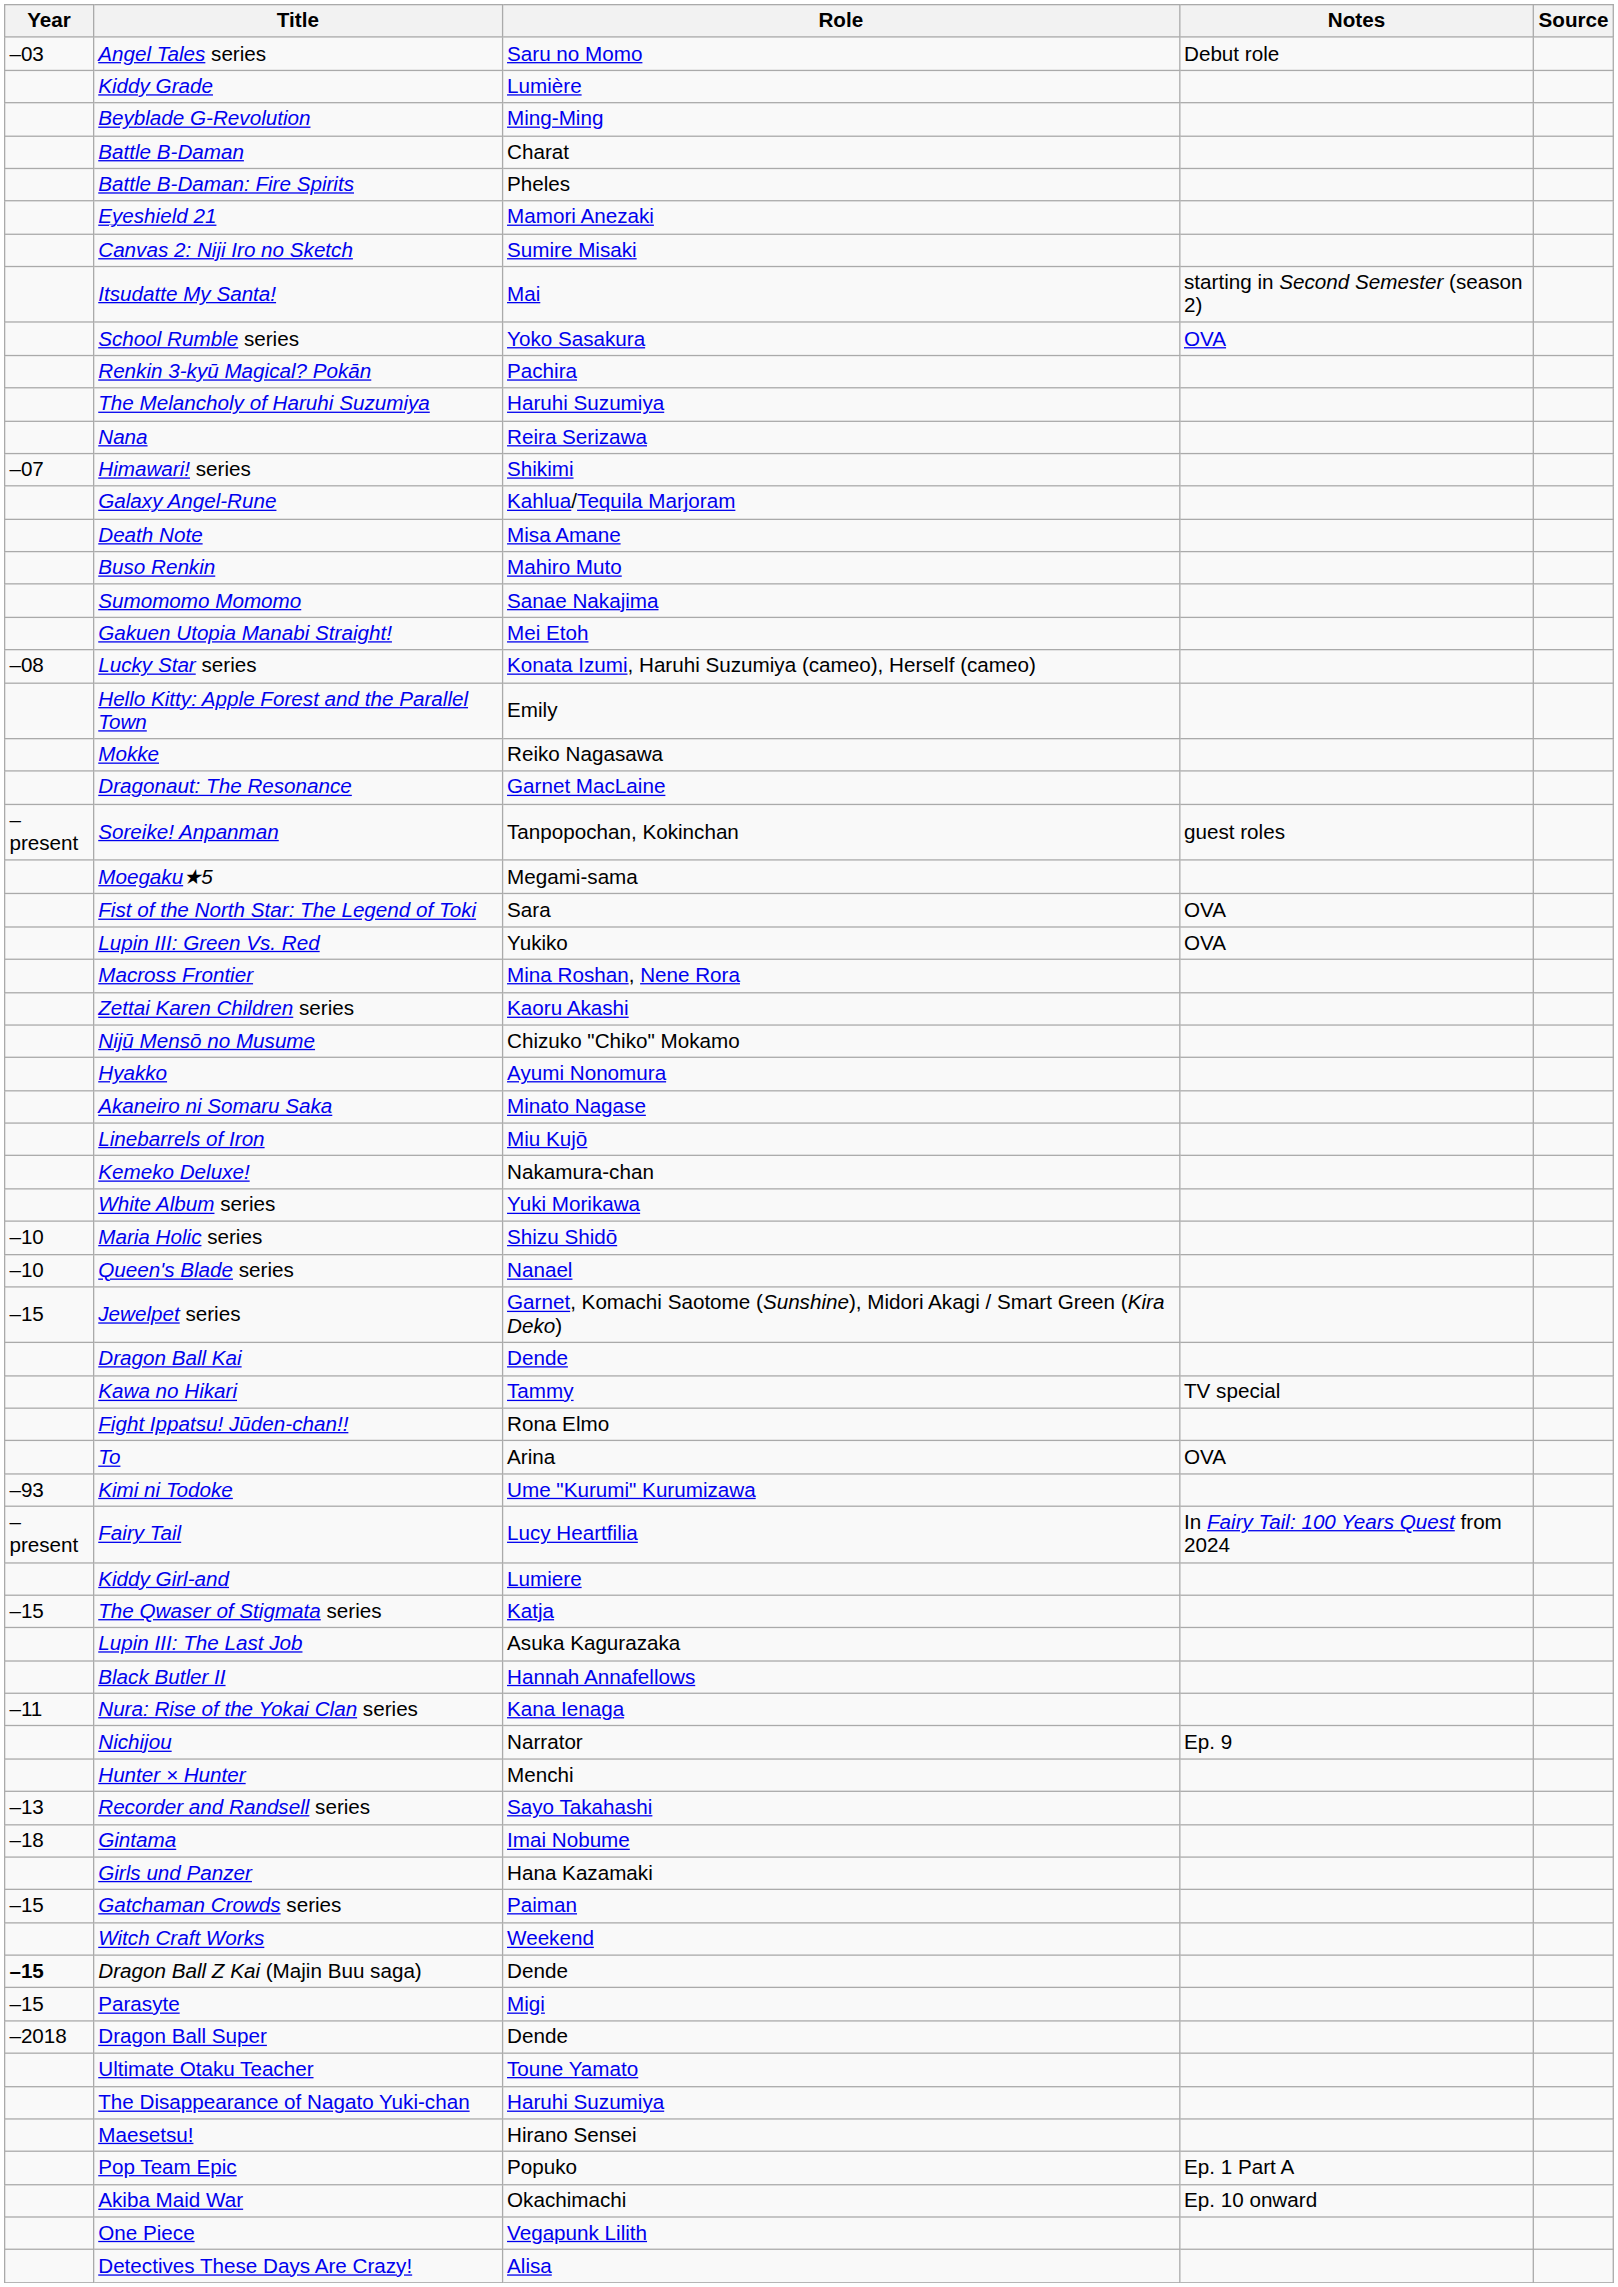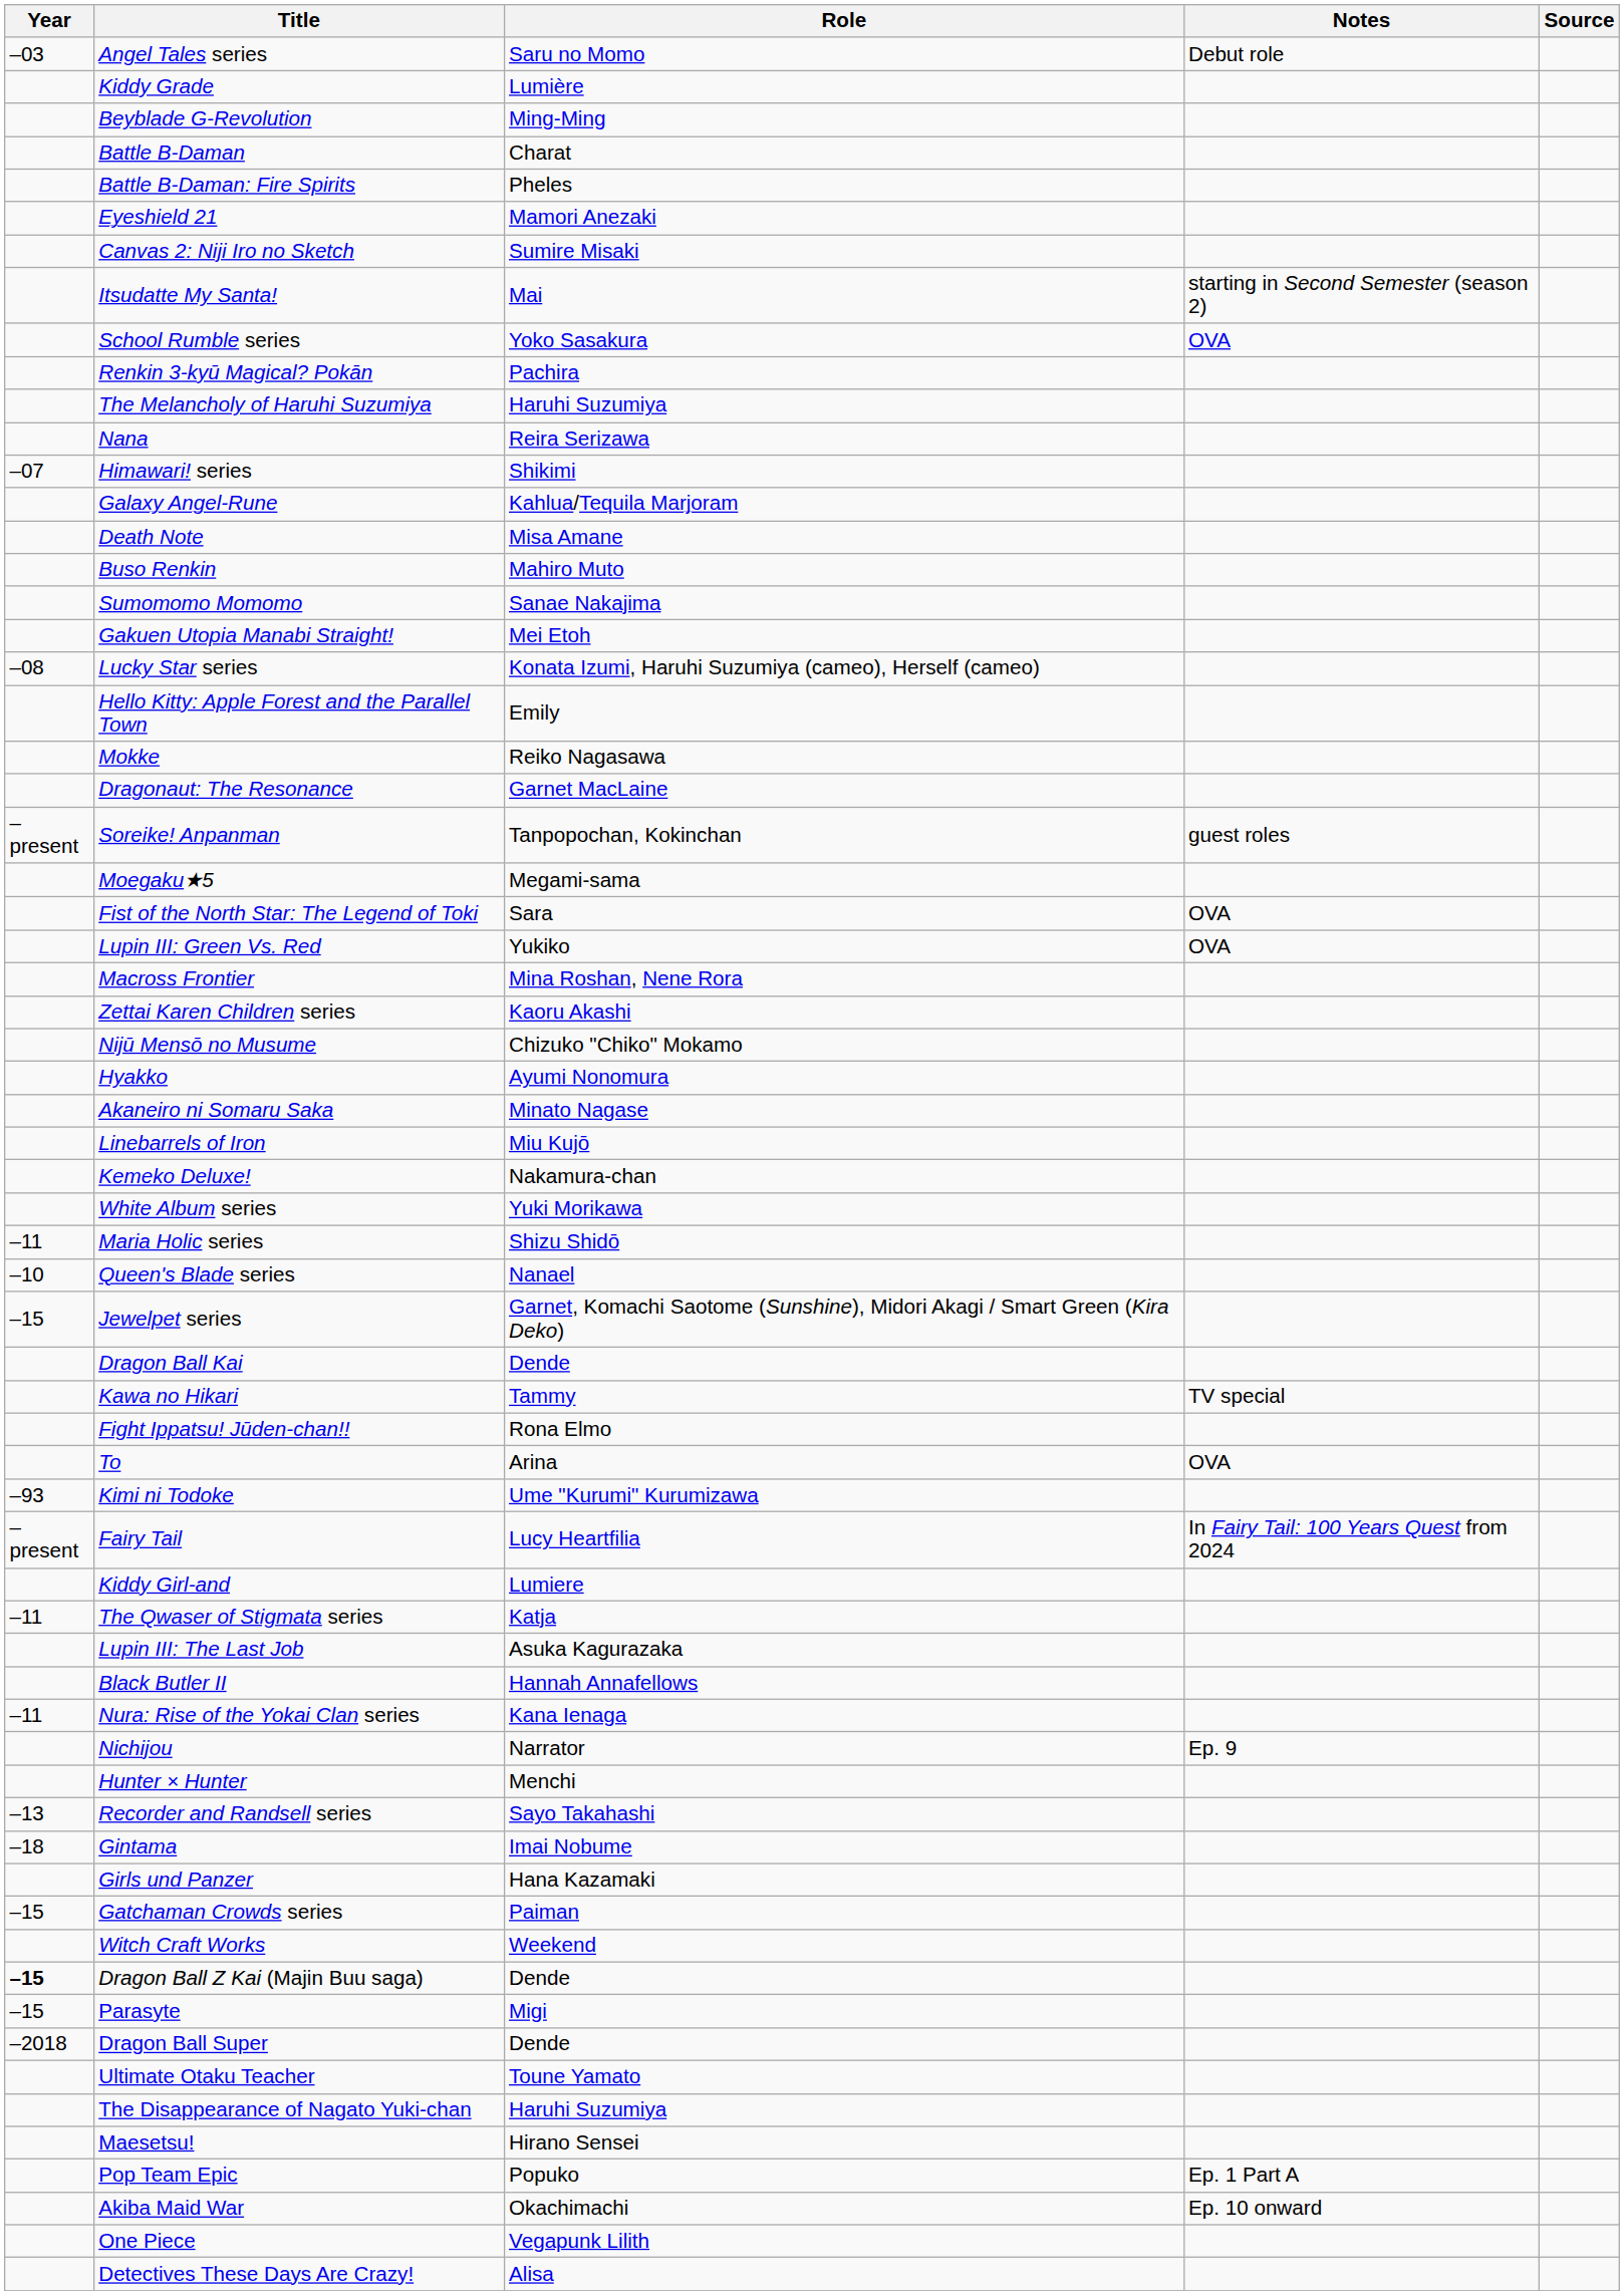Maria Holic series | Year: –10 -> –11
The Qwaser of Stigmata series | Year: –15 -> –11
